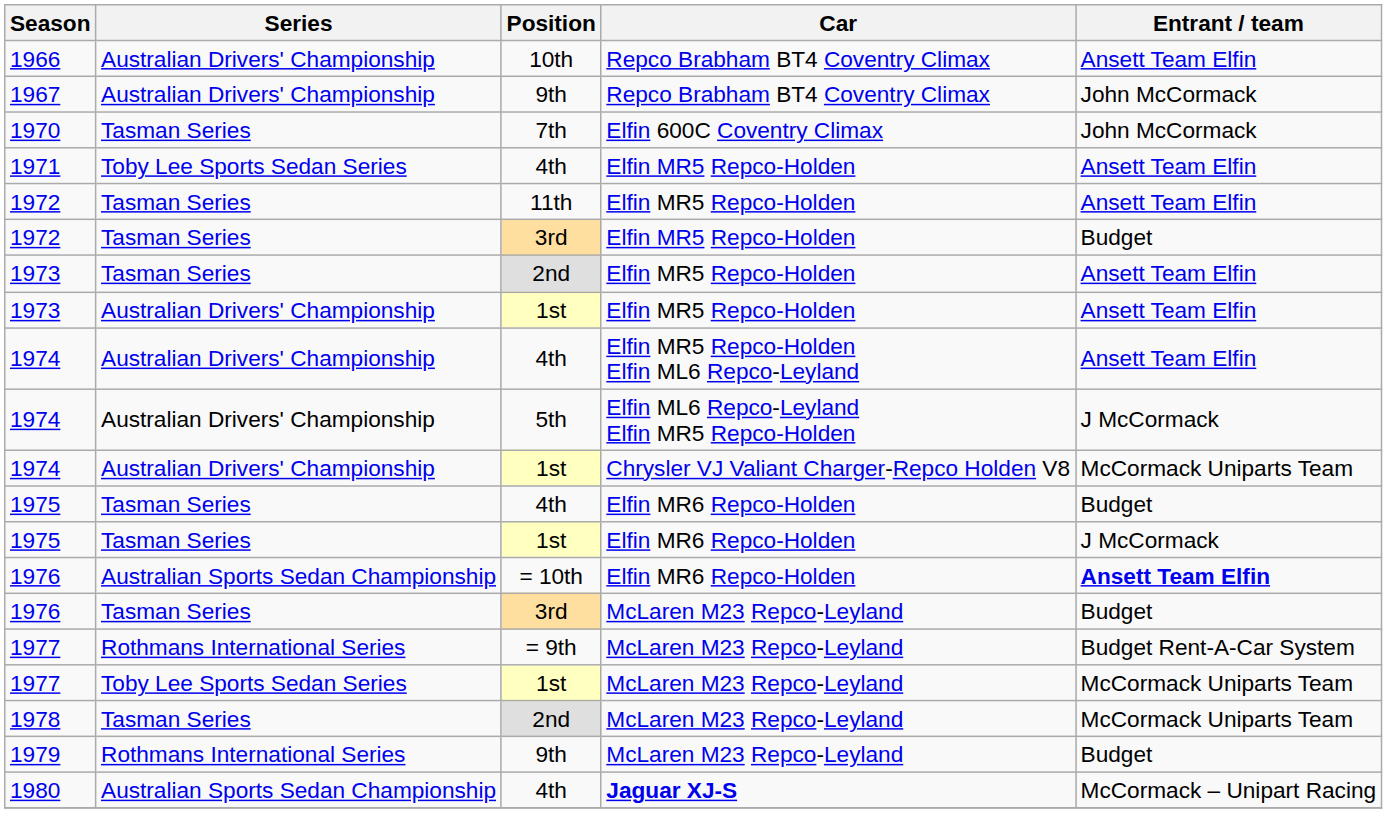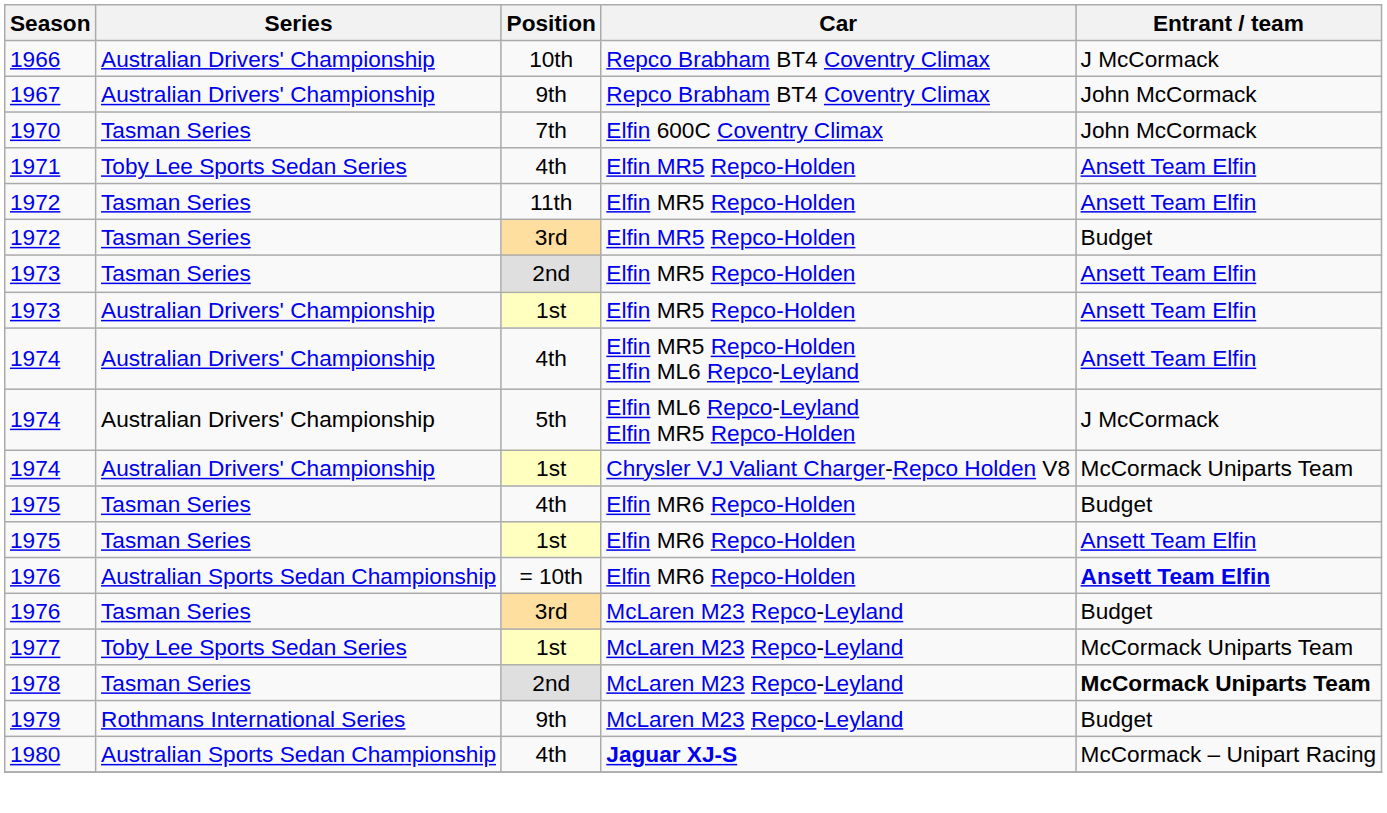1966 | Entrant / team: Ansett Team Elfin -> J McCormack
1975 / 1st | Entrant / team: J McCormack -> Ansett Team Elfin
- row: 1977 | Rothmans International Series | = 9th | McLaren M23 Repco-Leyland | Budget Rent-A-Car System
1978 | Entrant / team: normal -> bold
